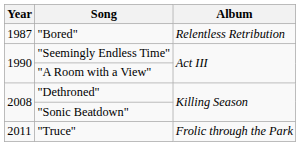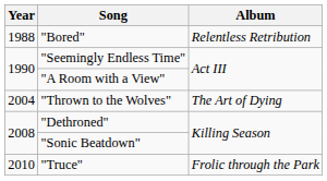"Bored" | Year: 1987 -> 1988
+ row: 2004 | "Thrown to the Wolves" | The Art of Dying
"Truce" | Year: 2011 -> 2010
